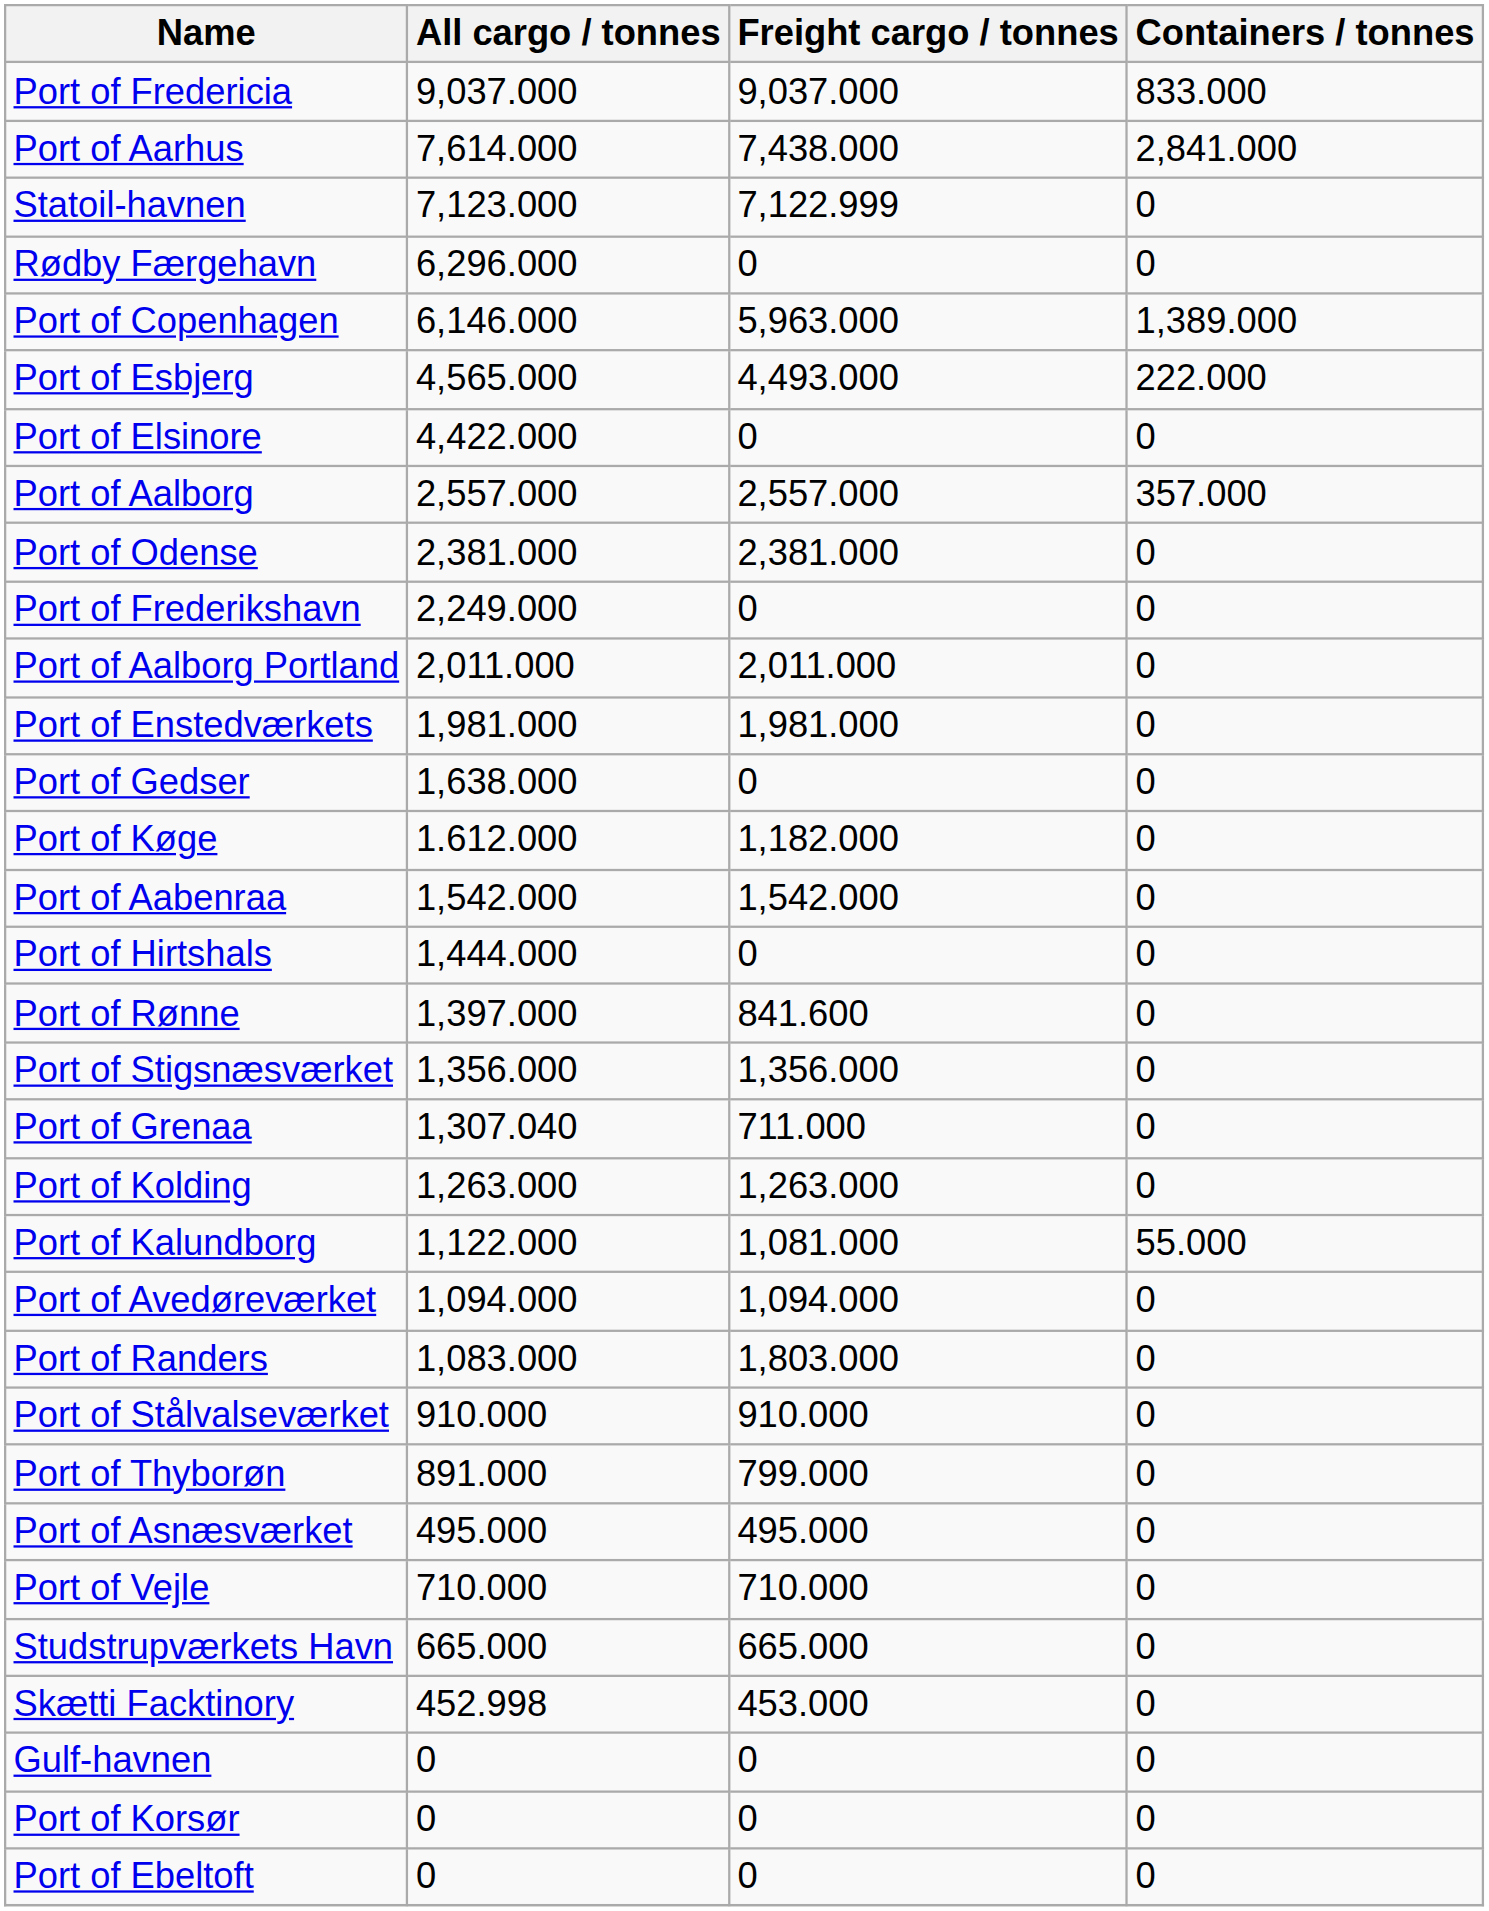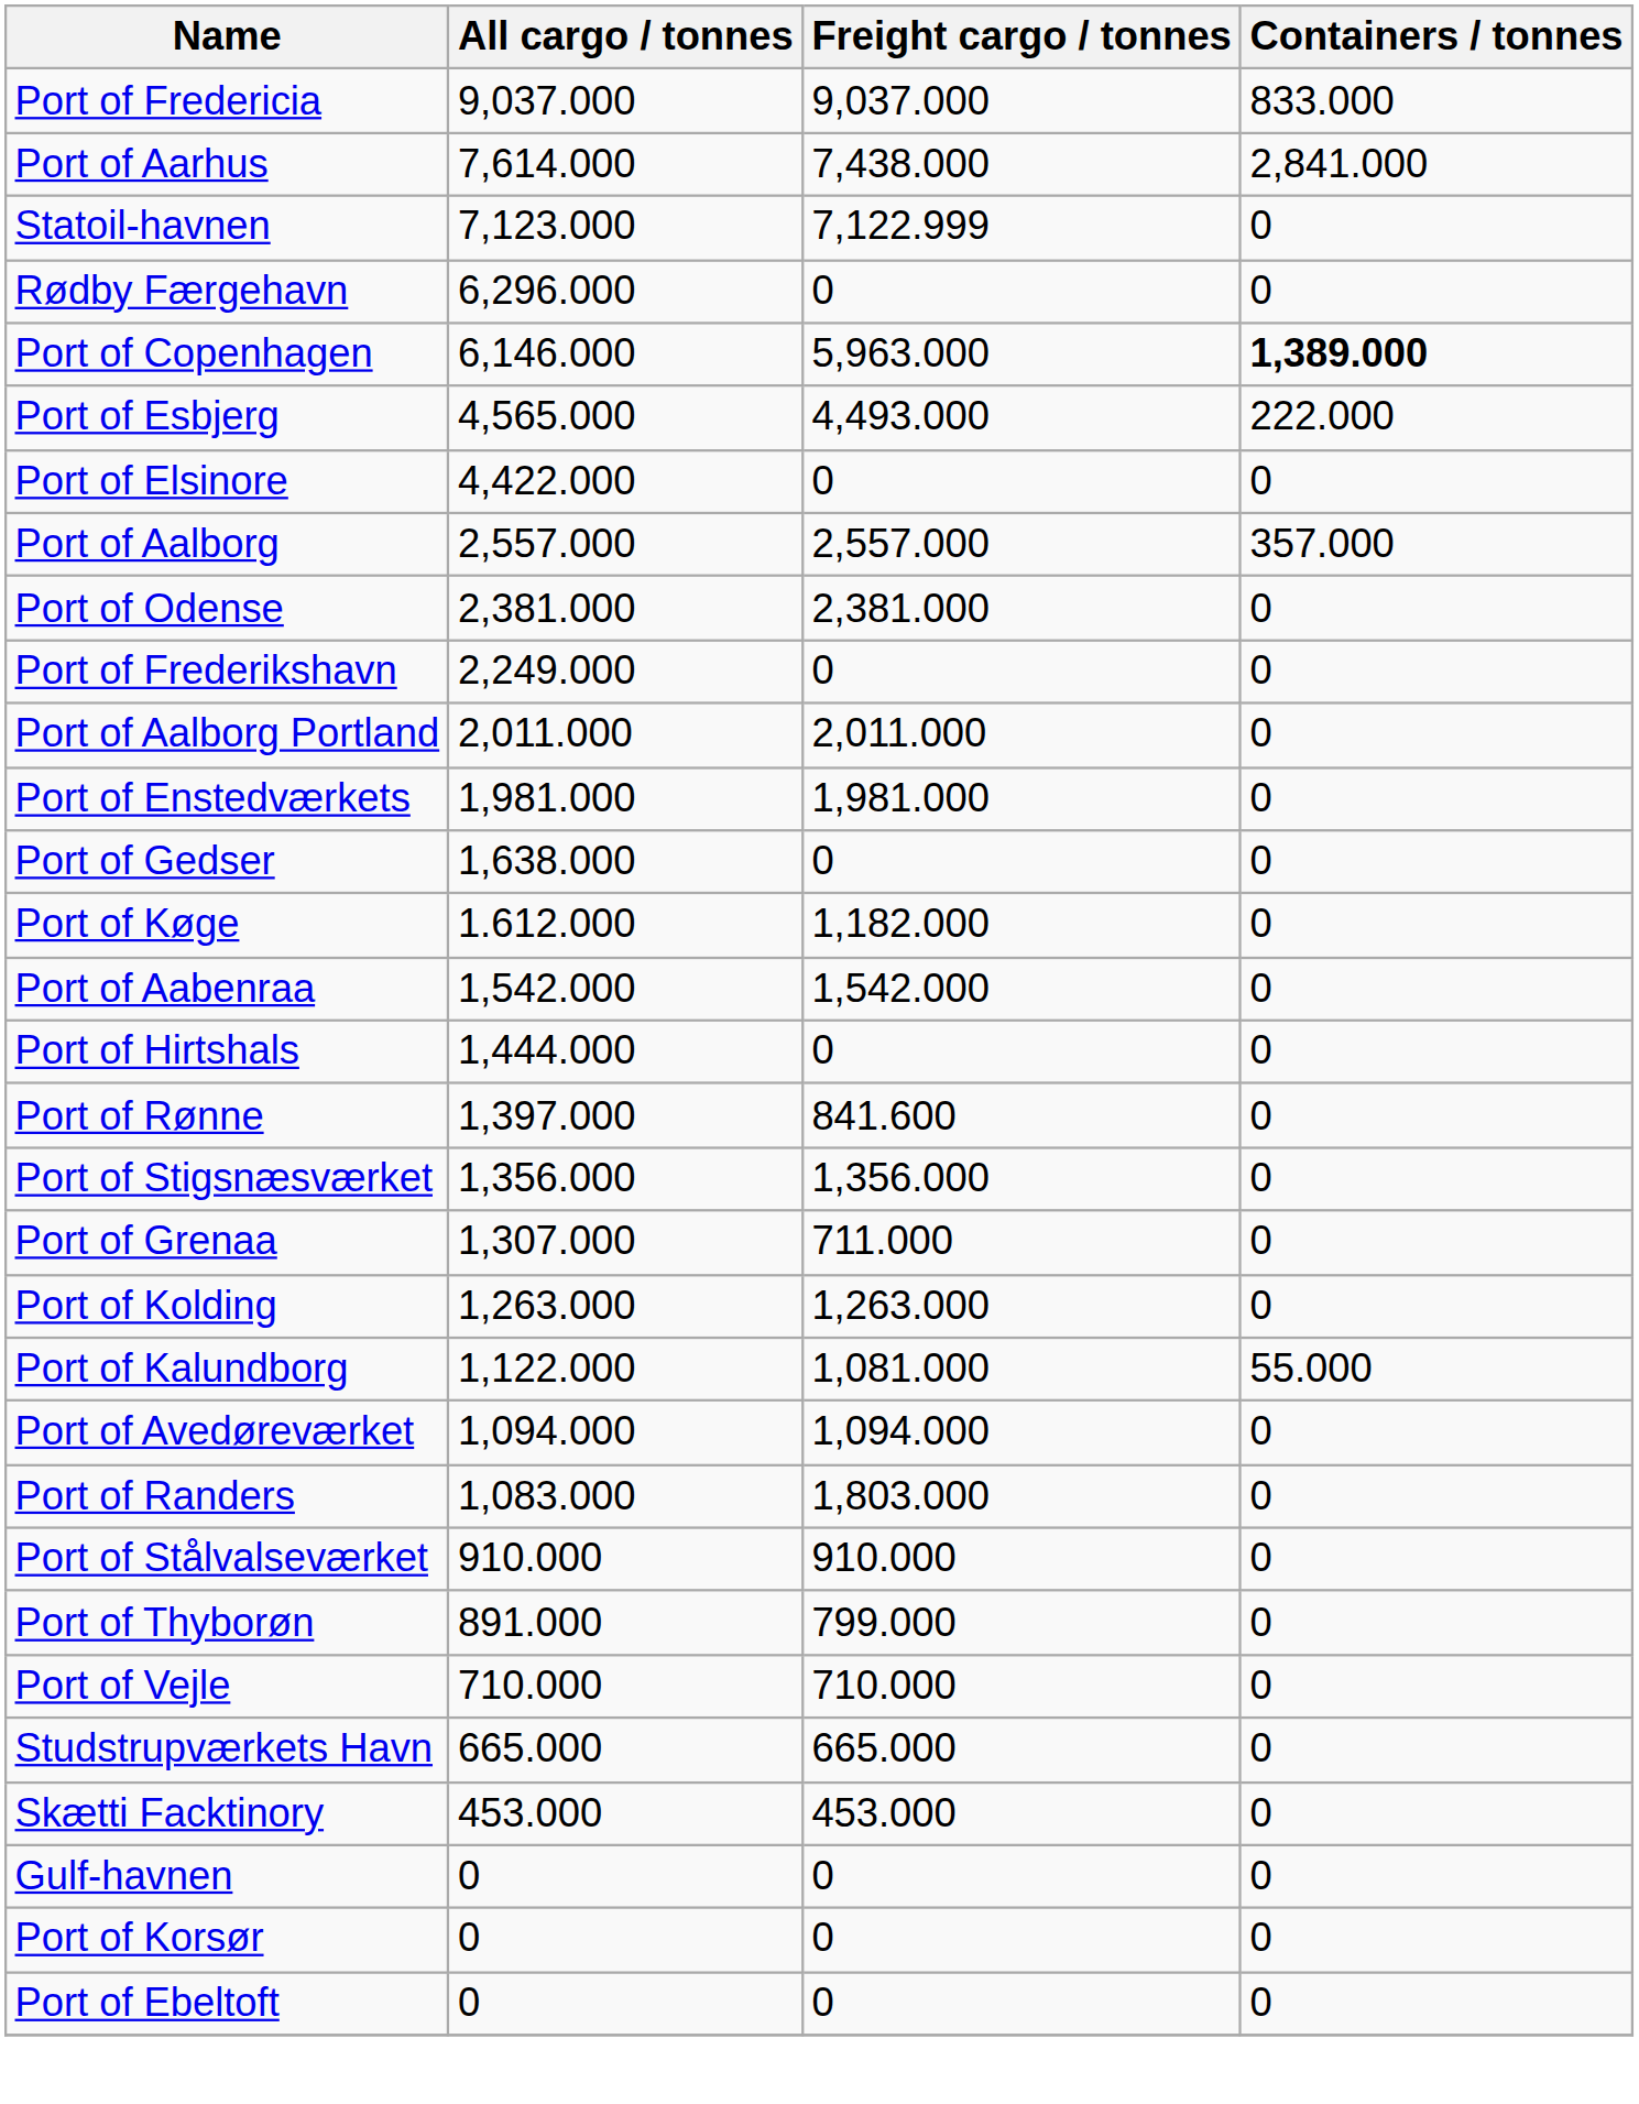Port of Copenhagen | Containers / tonnes: normal -> bold
Port of Grenaa | All cargo / tonnes: 1,307.040 -> 1,307.000
- row: Port of Asnæsværket | 495.000 | 495.000 | 0
Skætti Facktinory | All cargo / tonnes: 452.998 -> 453.000
